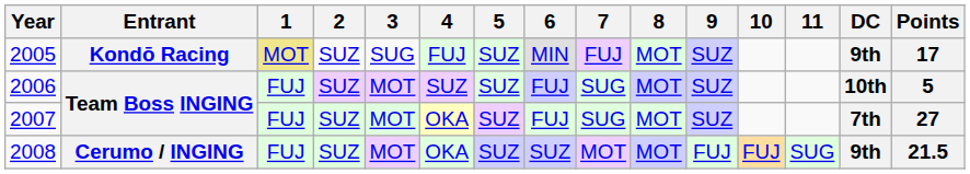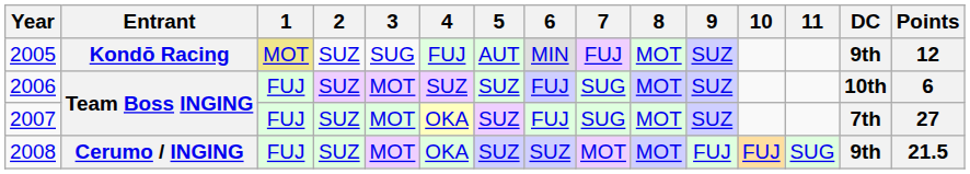2005 | 5: SUZ -> AUT
2005 | Points: 17 -> 12
2006 | Points: 5 -> 6
